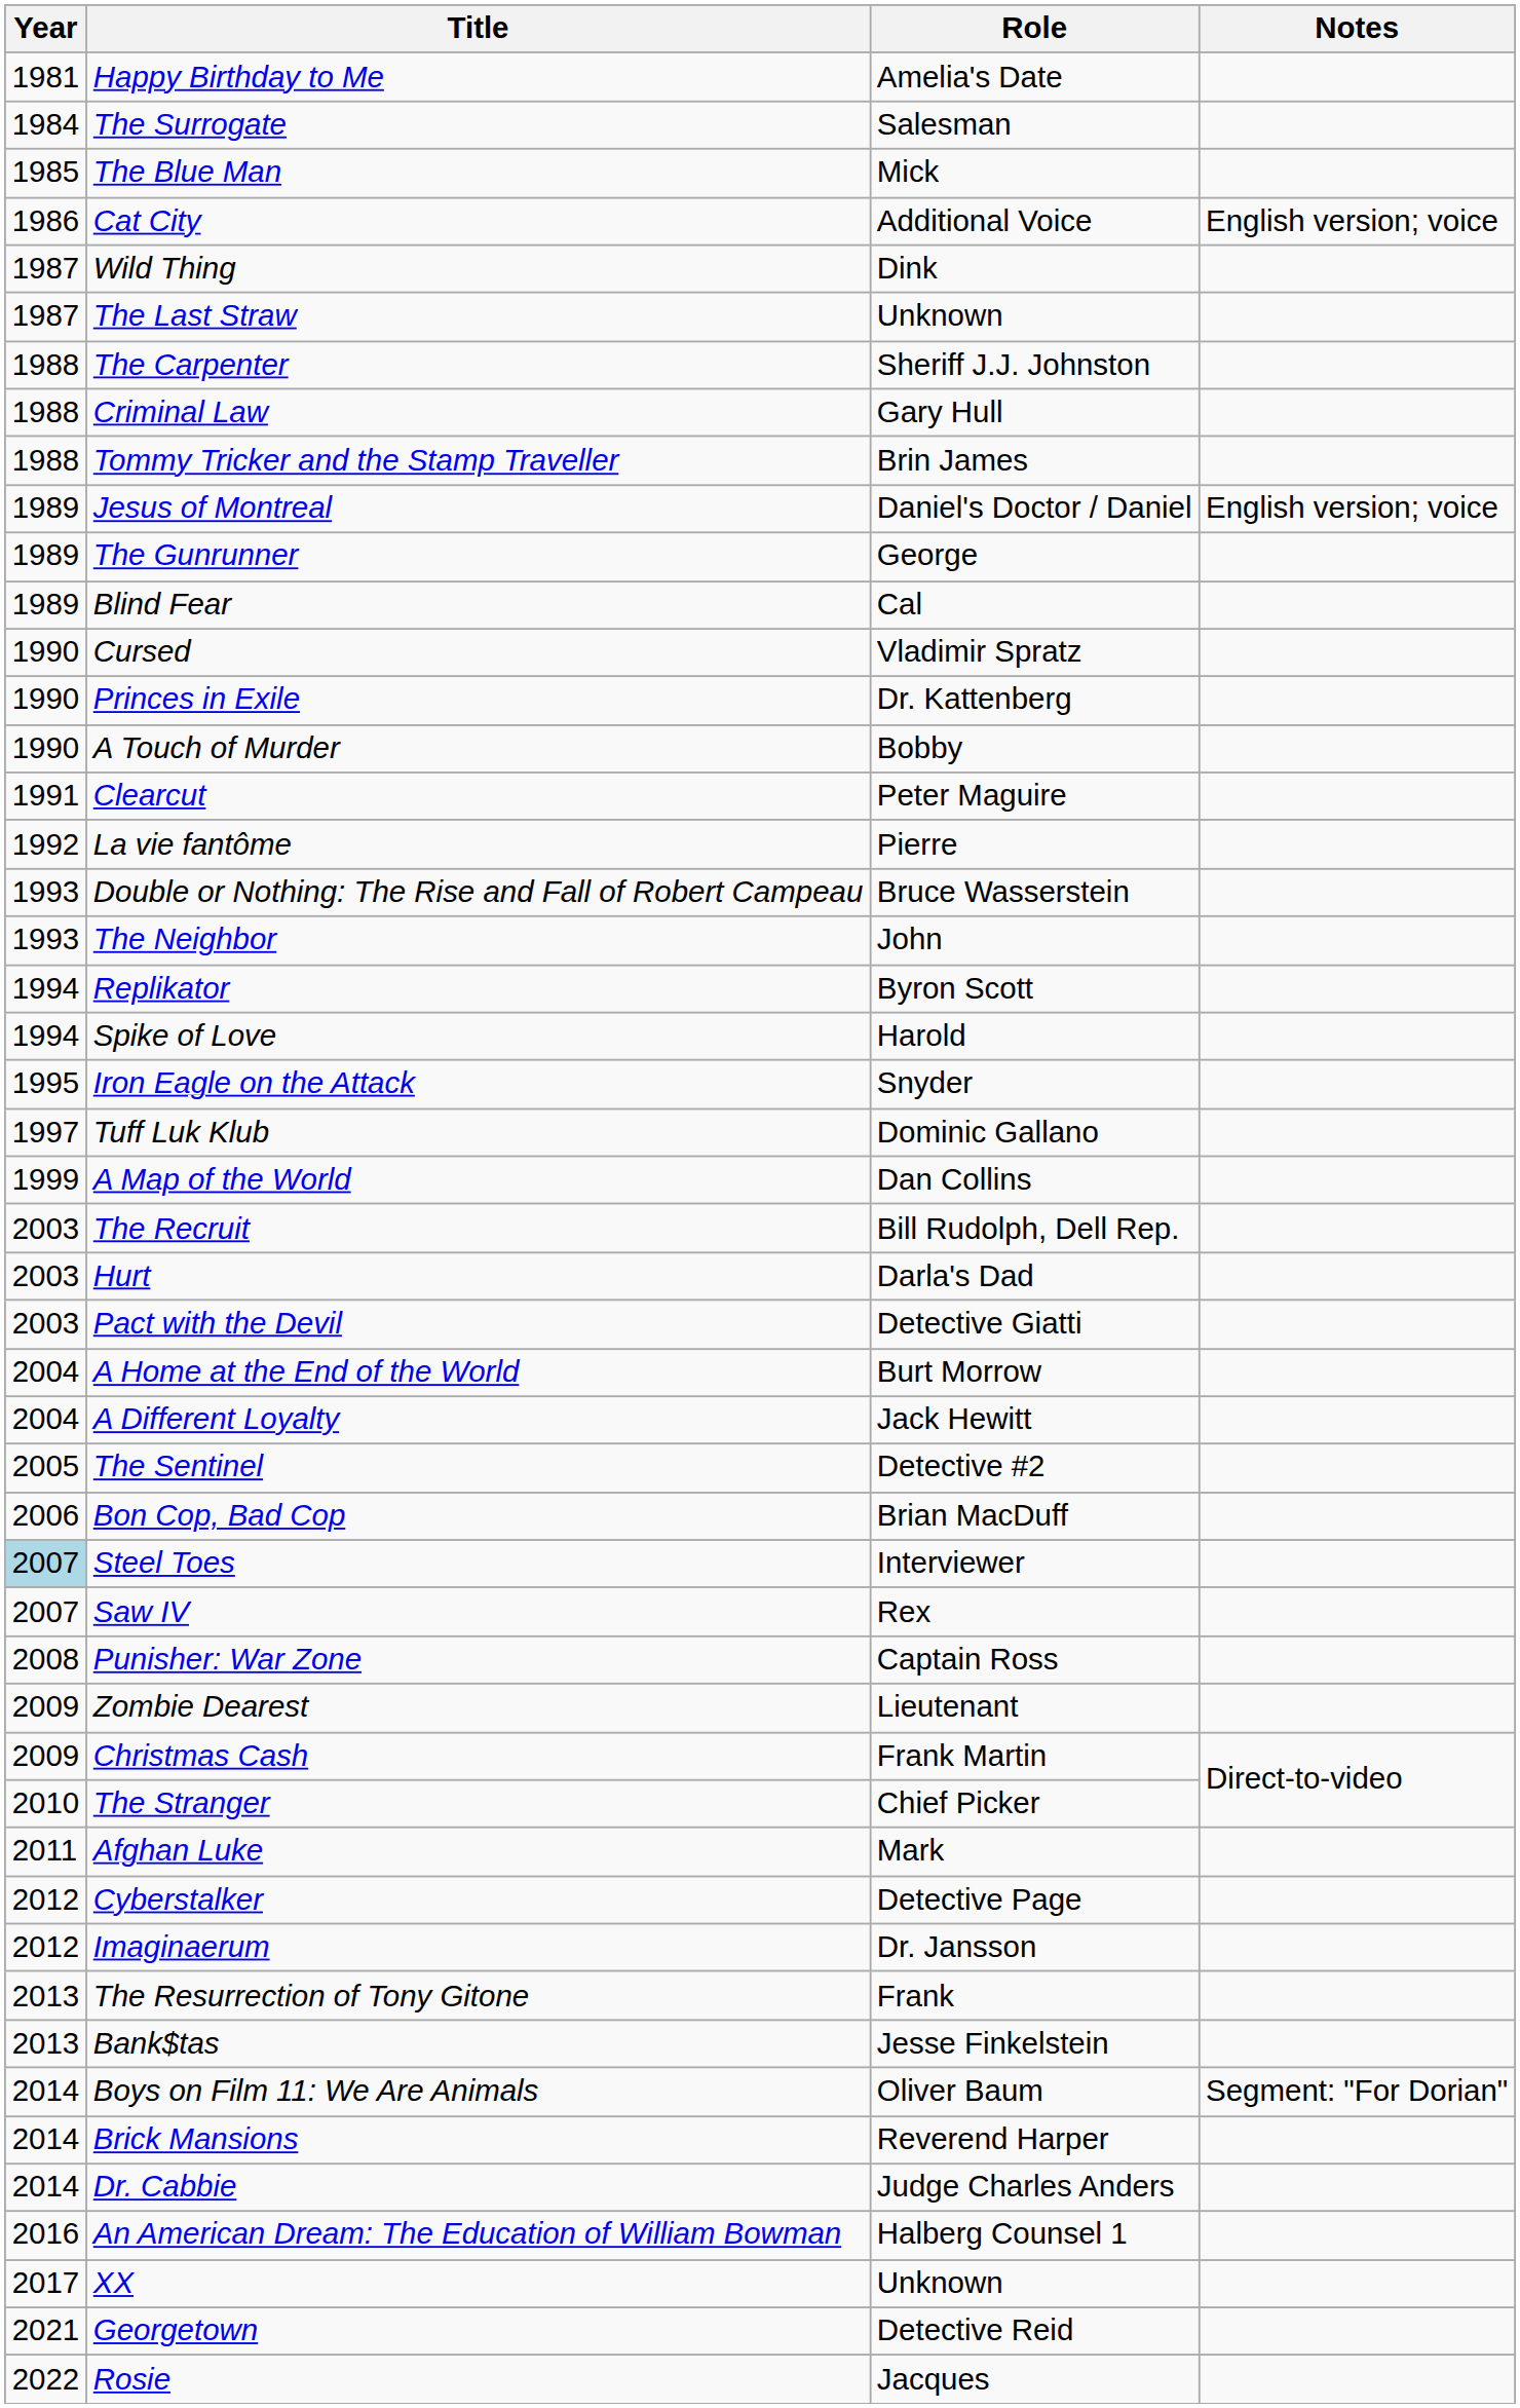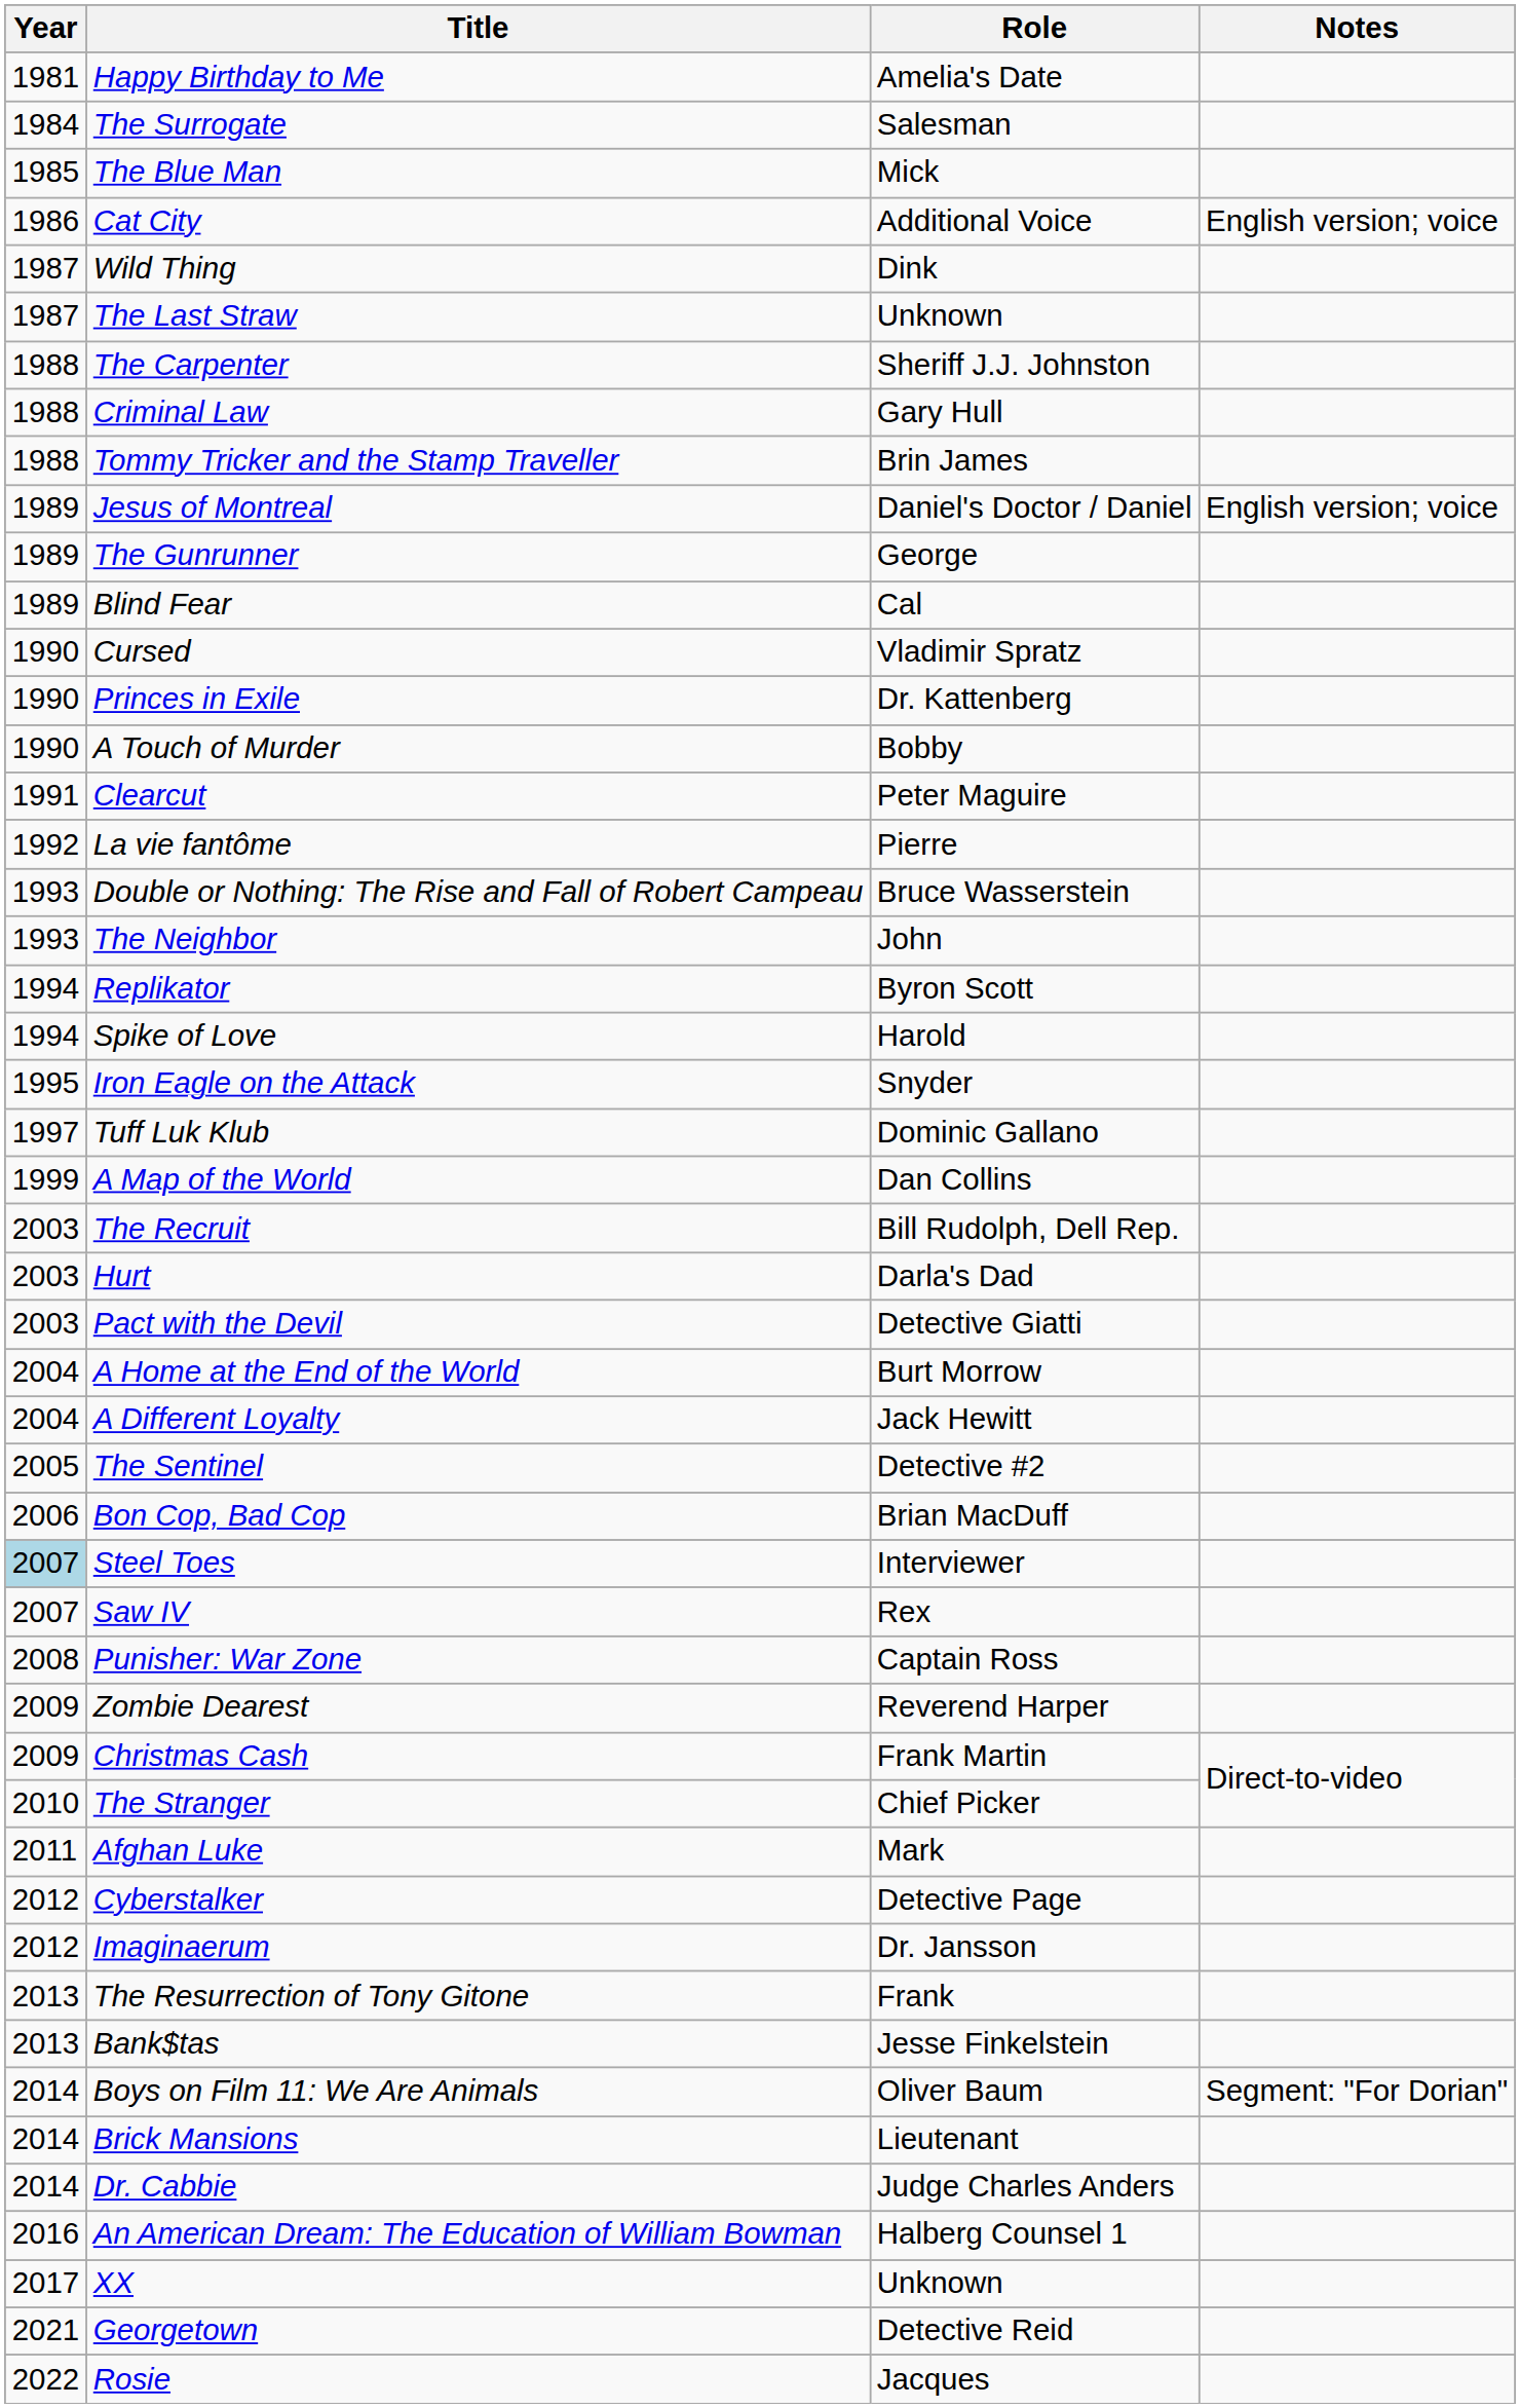Zombie Dearest | Role: Lieutenant -> Reverend Harper
Brick Mansions | Role: Reverend Harper -> Lieutenant
